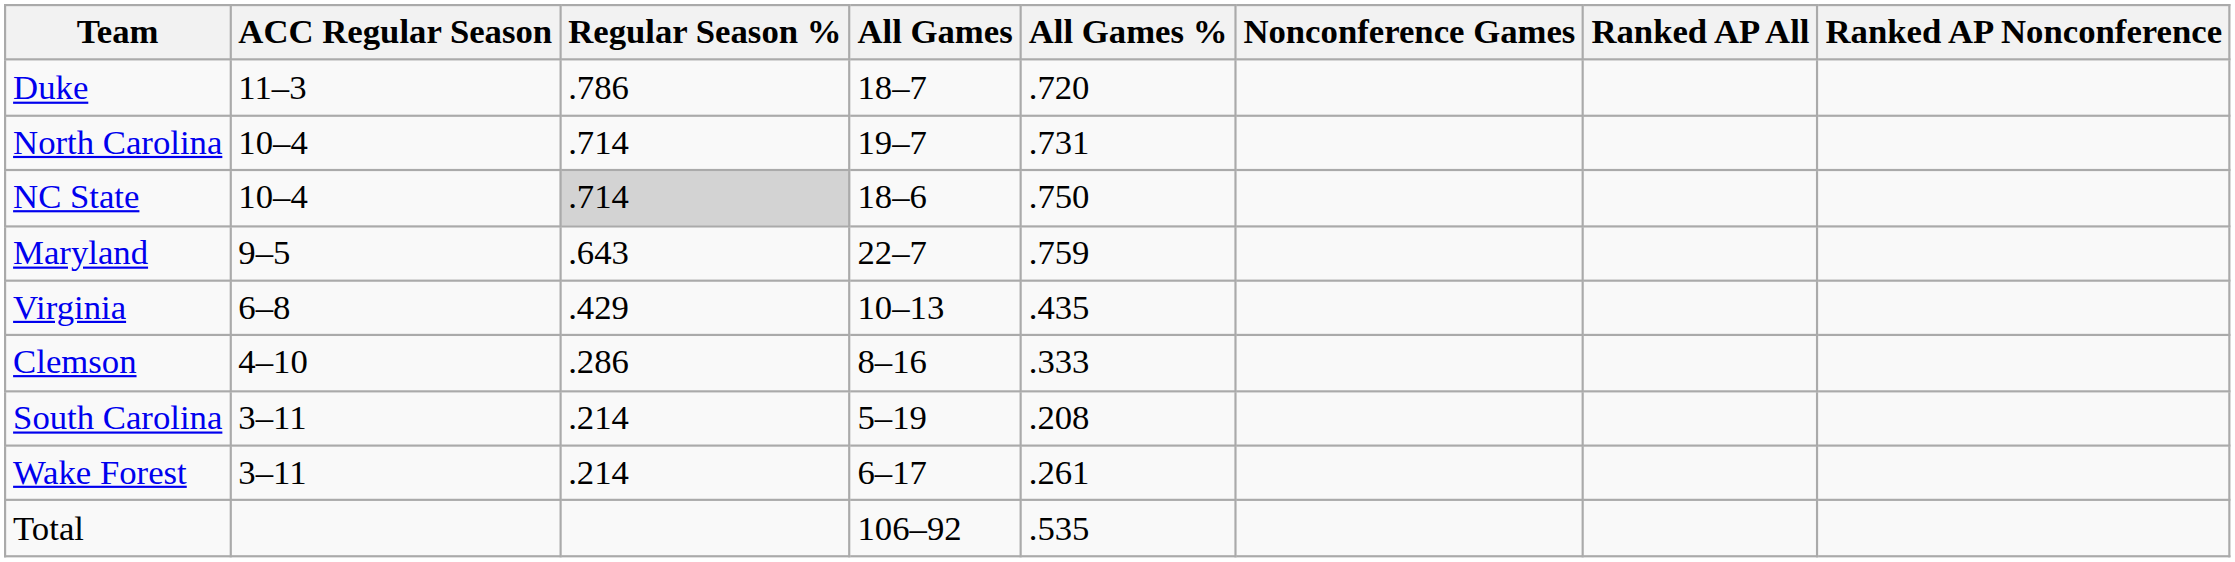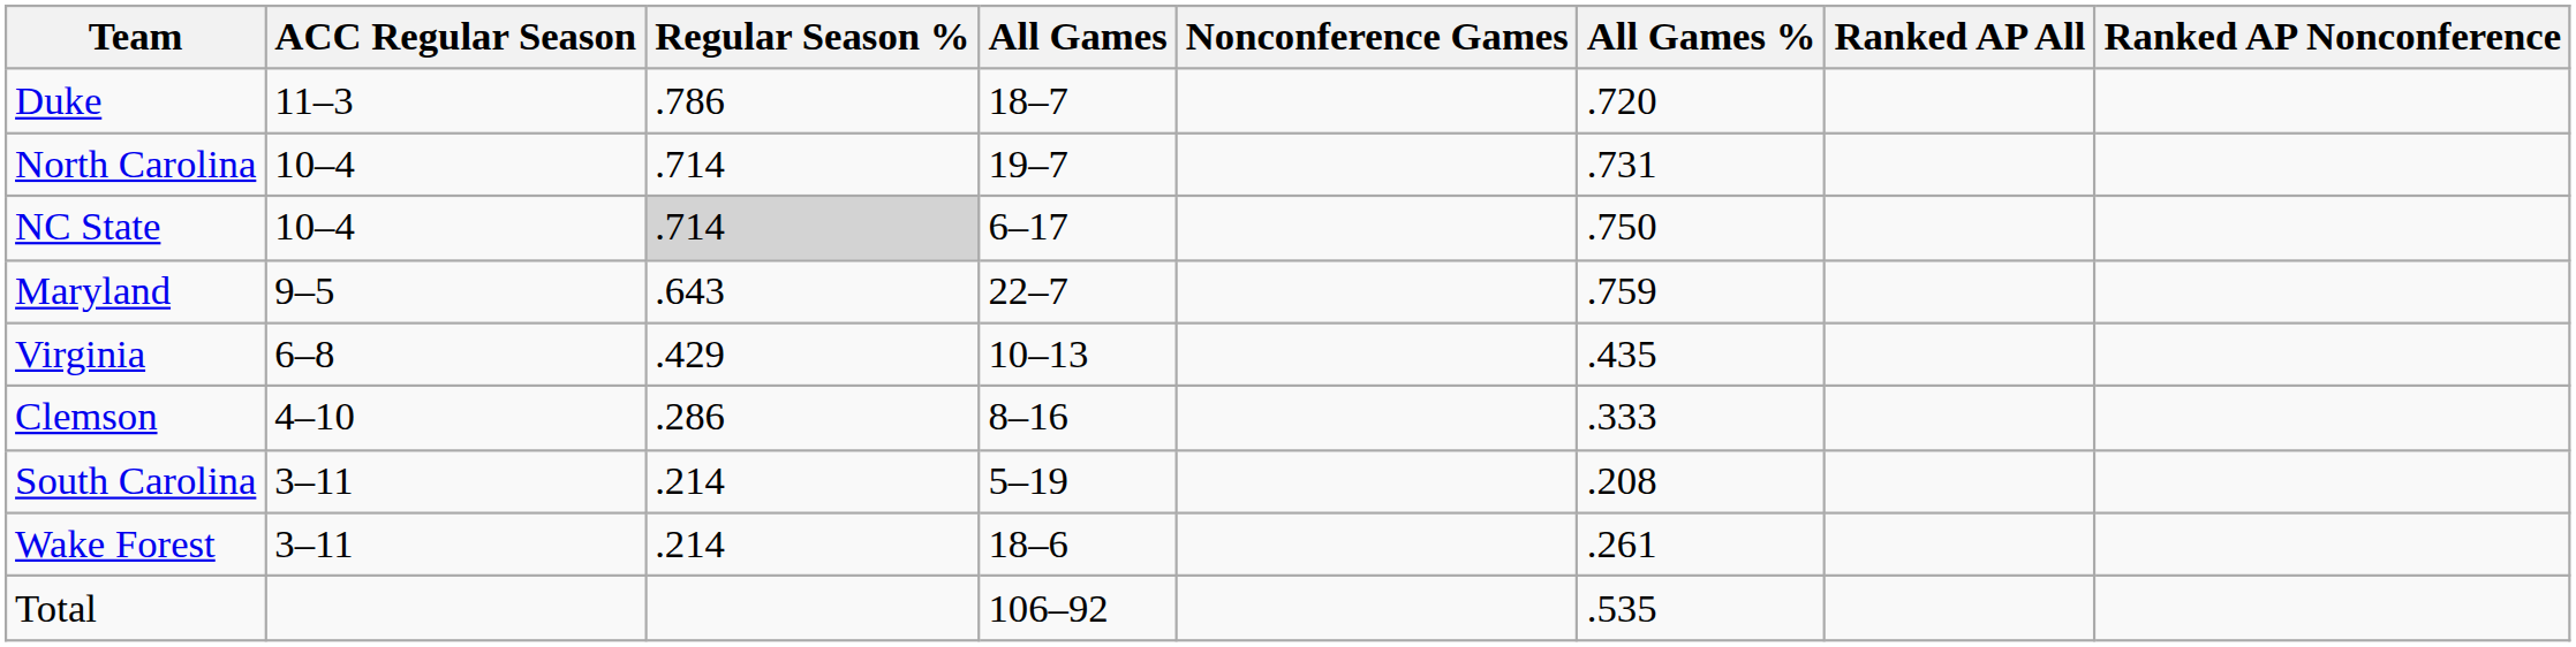columns swapped: All Games % <-> Nonconference Games
NC State | All Games: 18–6 -> 6–17
Wake Forest | All Games: 6–17 -> 18–6
